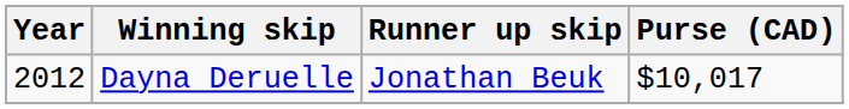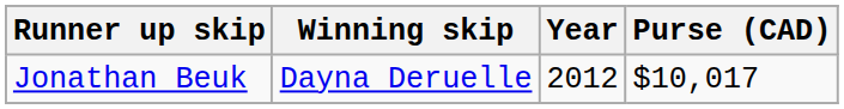columns swapped: Year <-> Runner up skip
